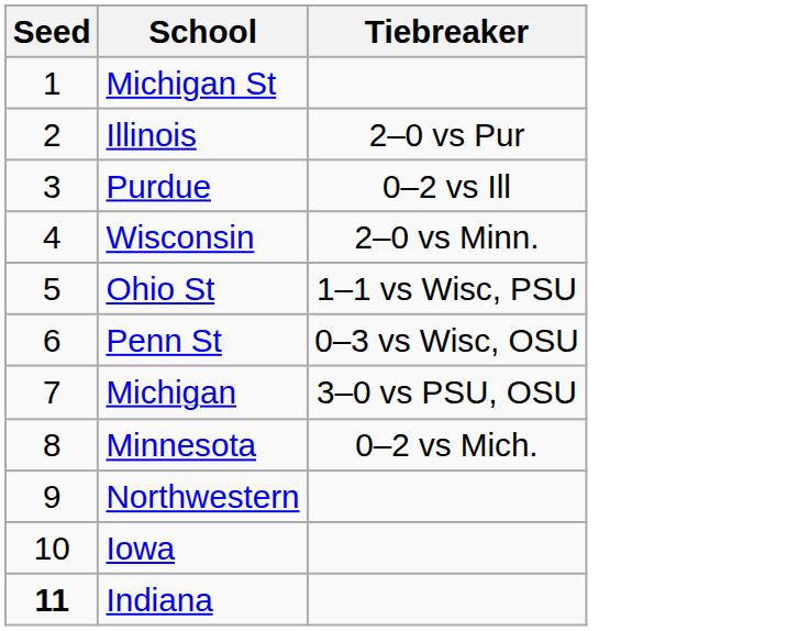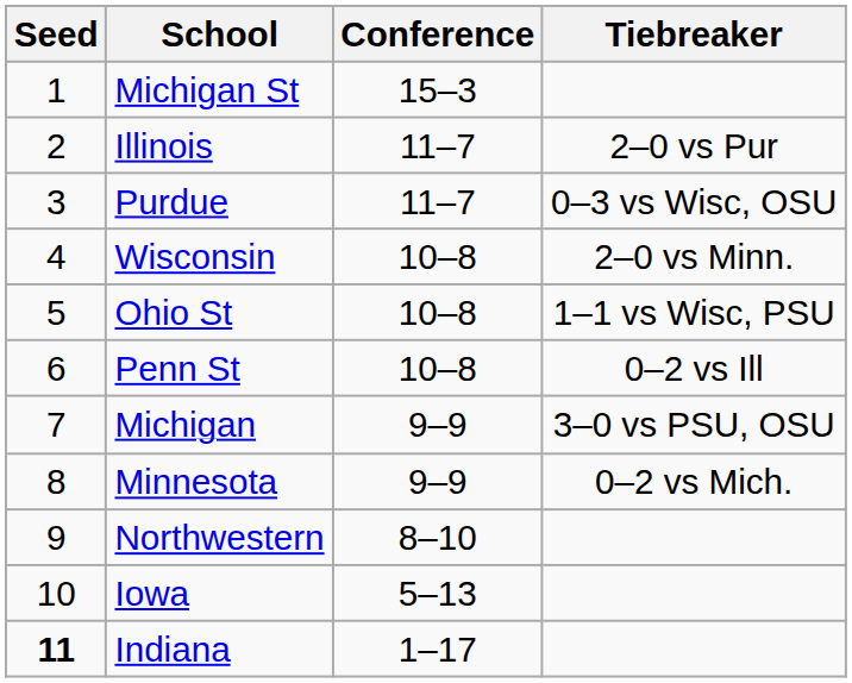+ column: Conference | 15–3 | 11–7 | 11–7 | 10–8 | 10–8 | 10–8 | 9–9 | 9–9 | 8–10 | 5–13 | 1–17
Purdue | Tiebreaker: 0–2 vs Ill -> 0–3 vs Wisc, OSU
Penn St | Tiebreaker: 0–3 vs Wisc, OSU -> 0–2 vs Ill
